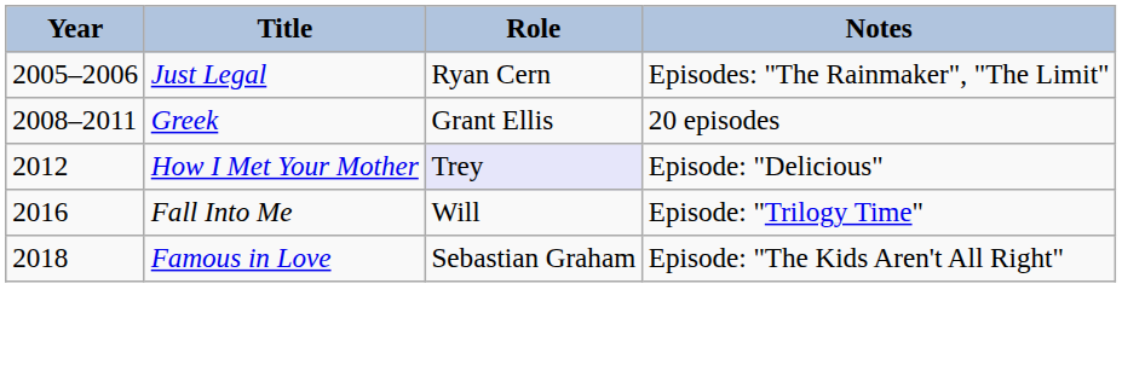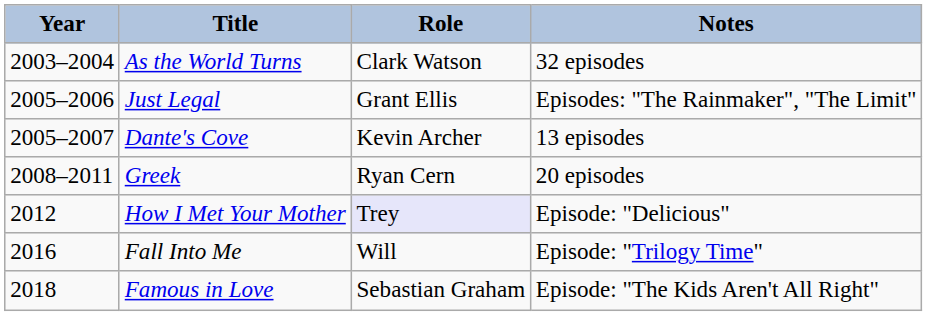+ row: 2003–2004 | As the World Turns | Clark Watson | 32 episodes
Just Legal | Role: Ryan Cern -> Grant Ellis
+ row: 2005–2007 | Dante's Cove | Kevin Archer | 13 episodes
Greek | Role: Grant Ellis -> Ryan Cern
